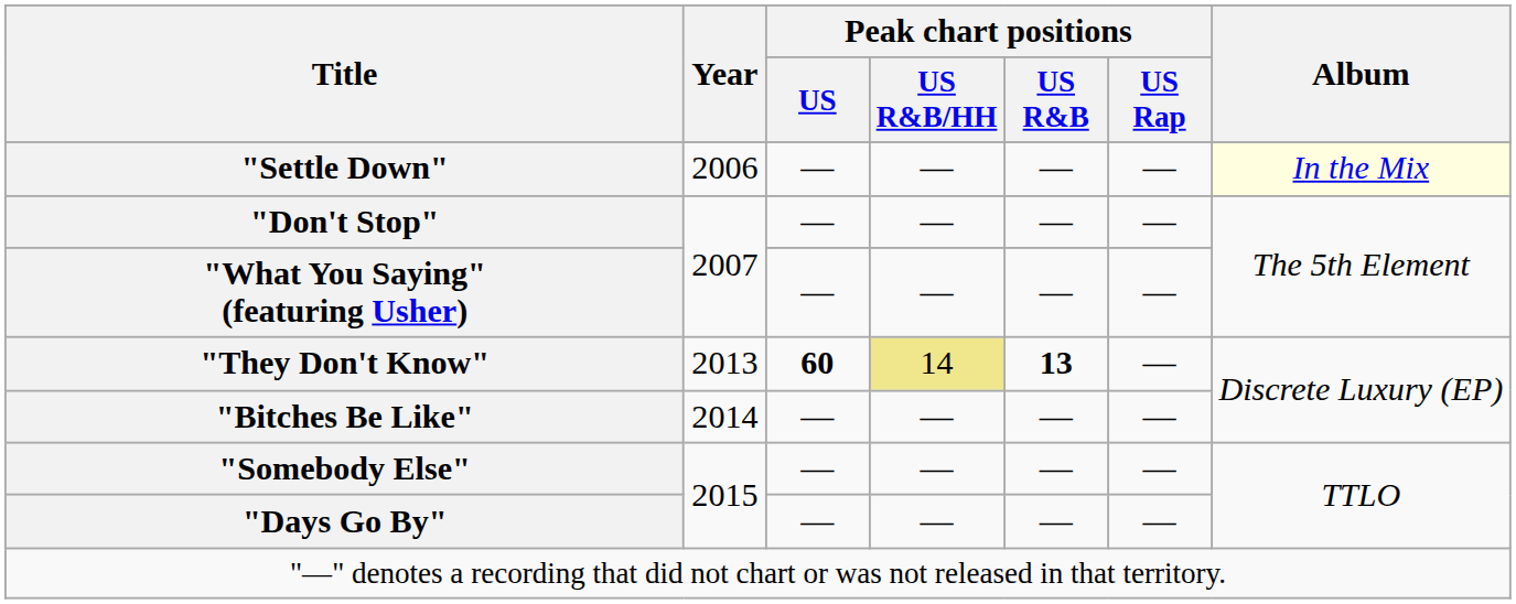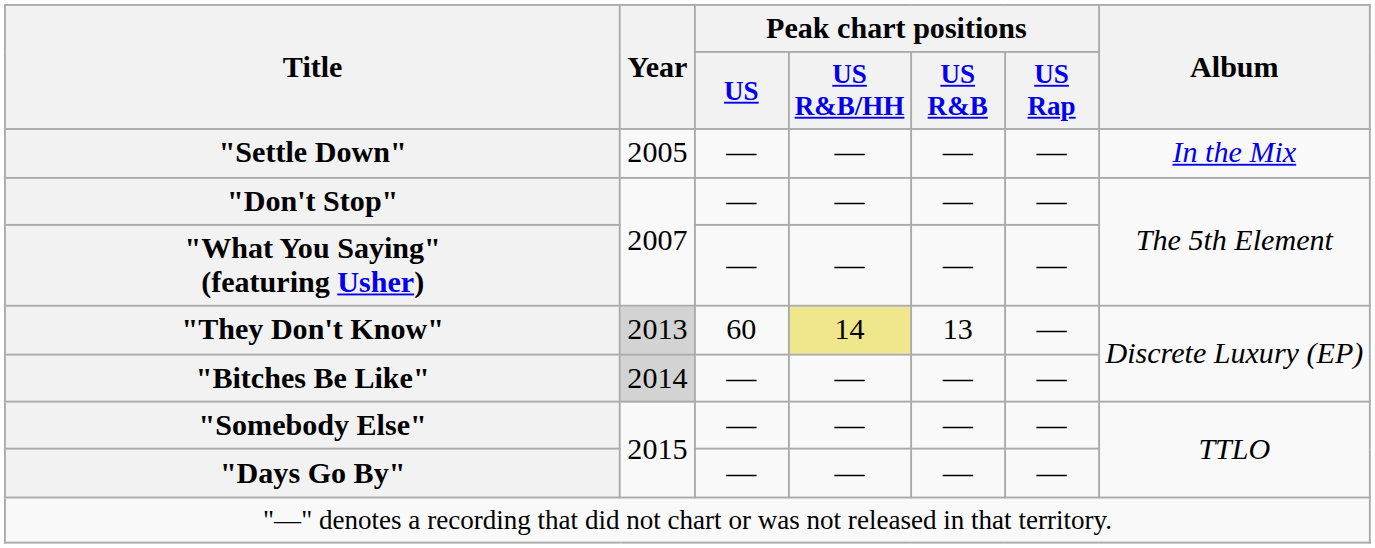"Settle Down" | Year: 2006 -> 2005
"Settle Down" | Album: lightyellow background -> no background
"They Don't Know" | Year: no background -> lightgrey background
"They Don't Know" | Peak chart positions / US: bold -> normal
"They Don't Know" | Peak chart positions / US R&B: bold -> normal
"Bitches Be Like" | Year: no background -> lightgrey background
